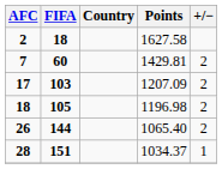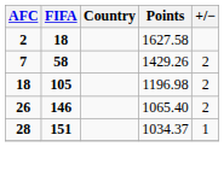7 | FIFA: 60 -> 58
7 | Points: 1429.81 -> 1429.26
- row: 17 | 103 | 1207.09 | 2
26 | FIFA: 144 -> 146
